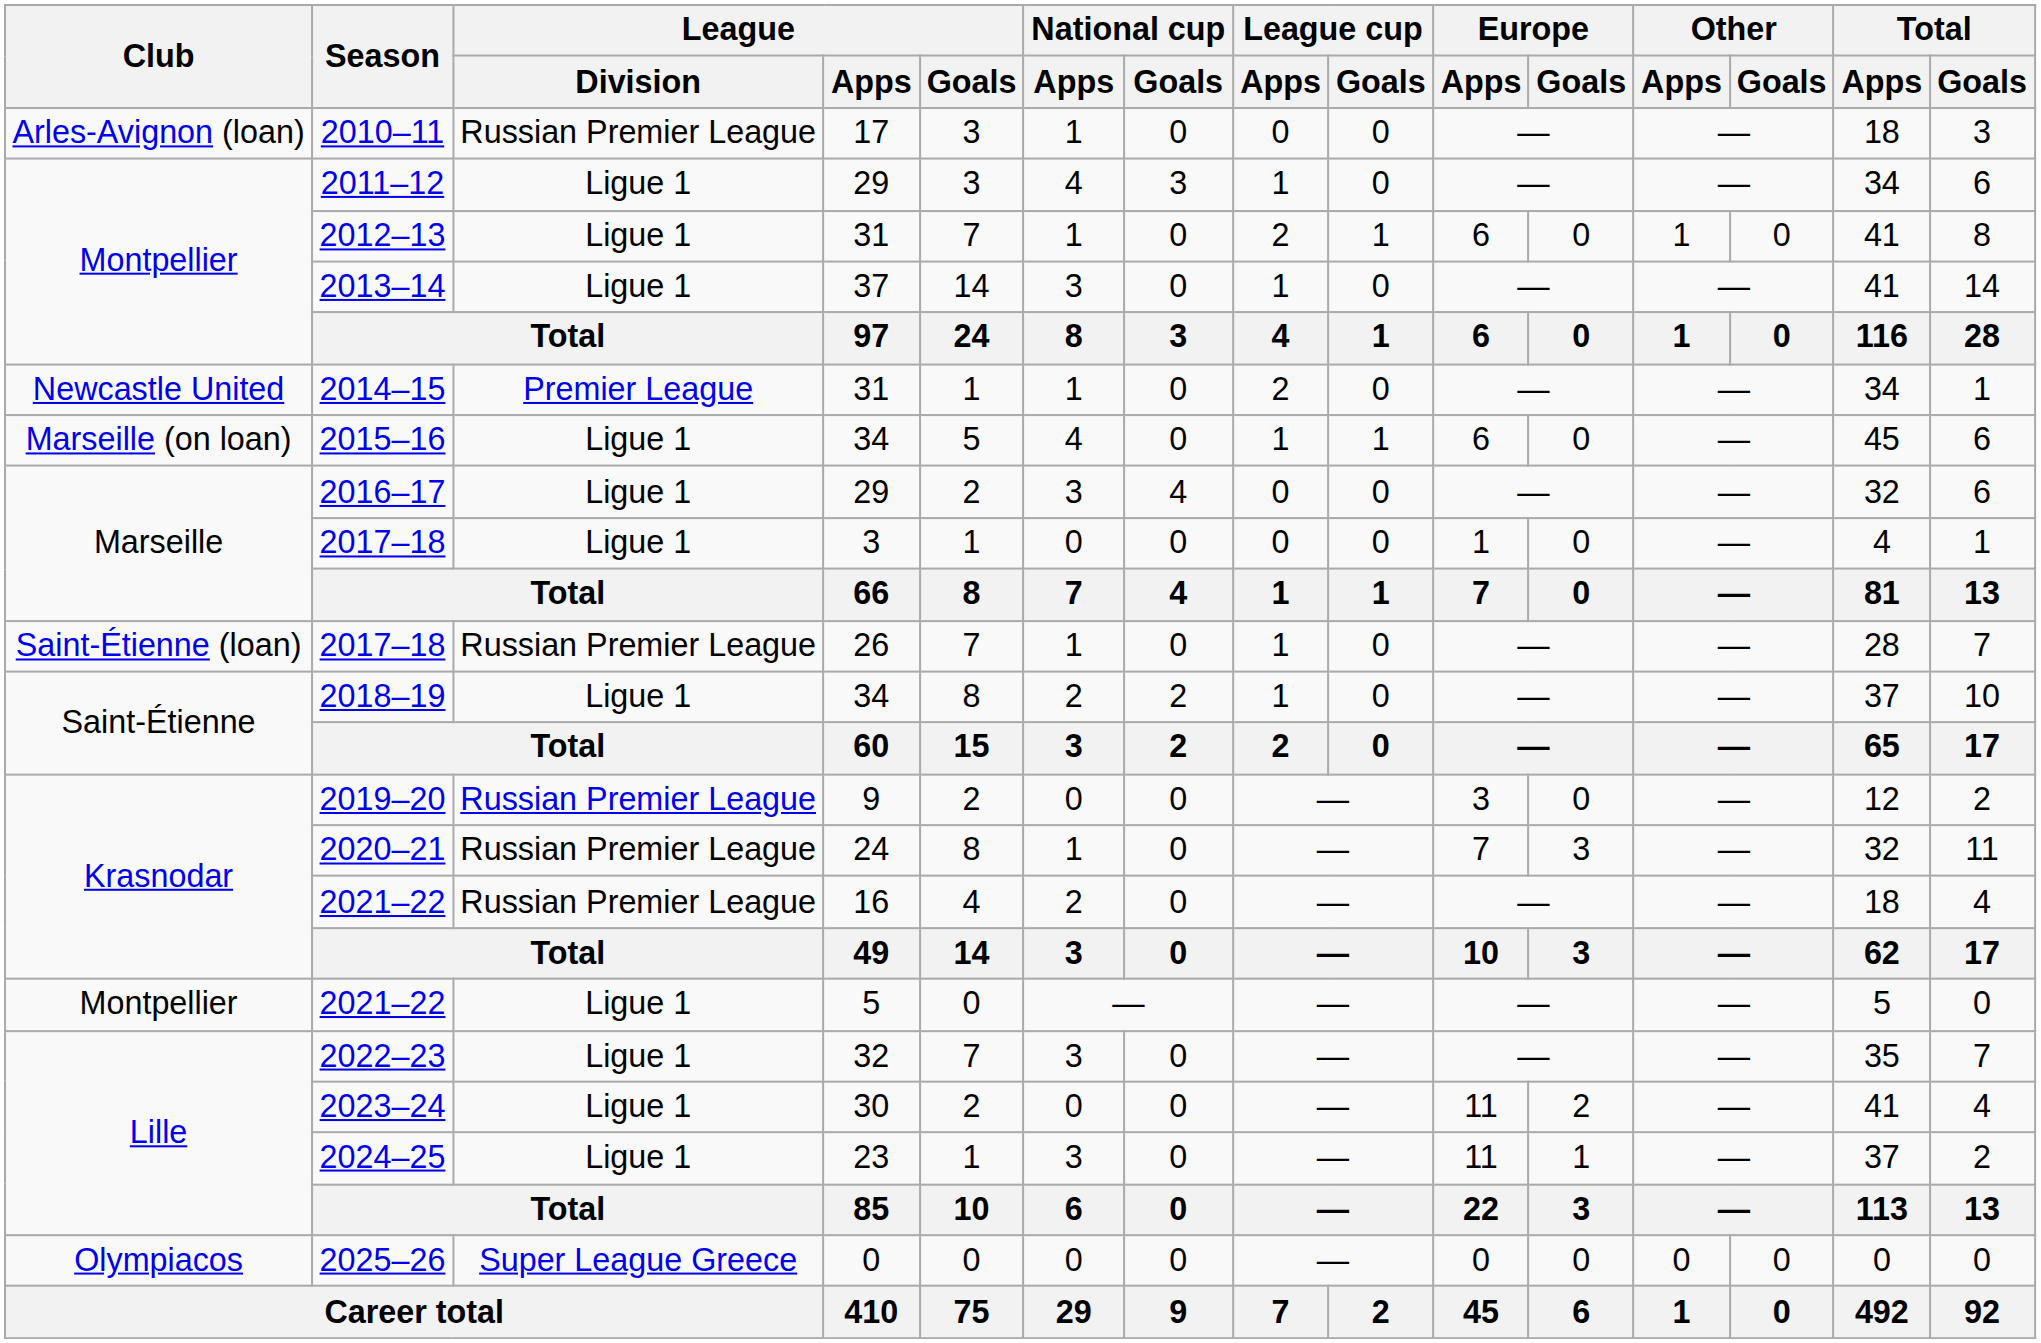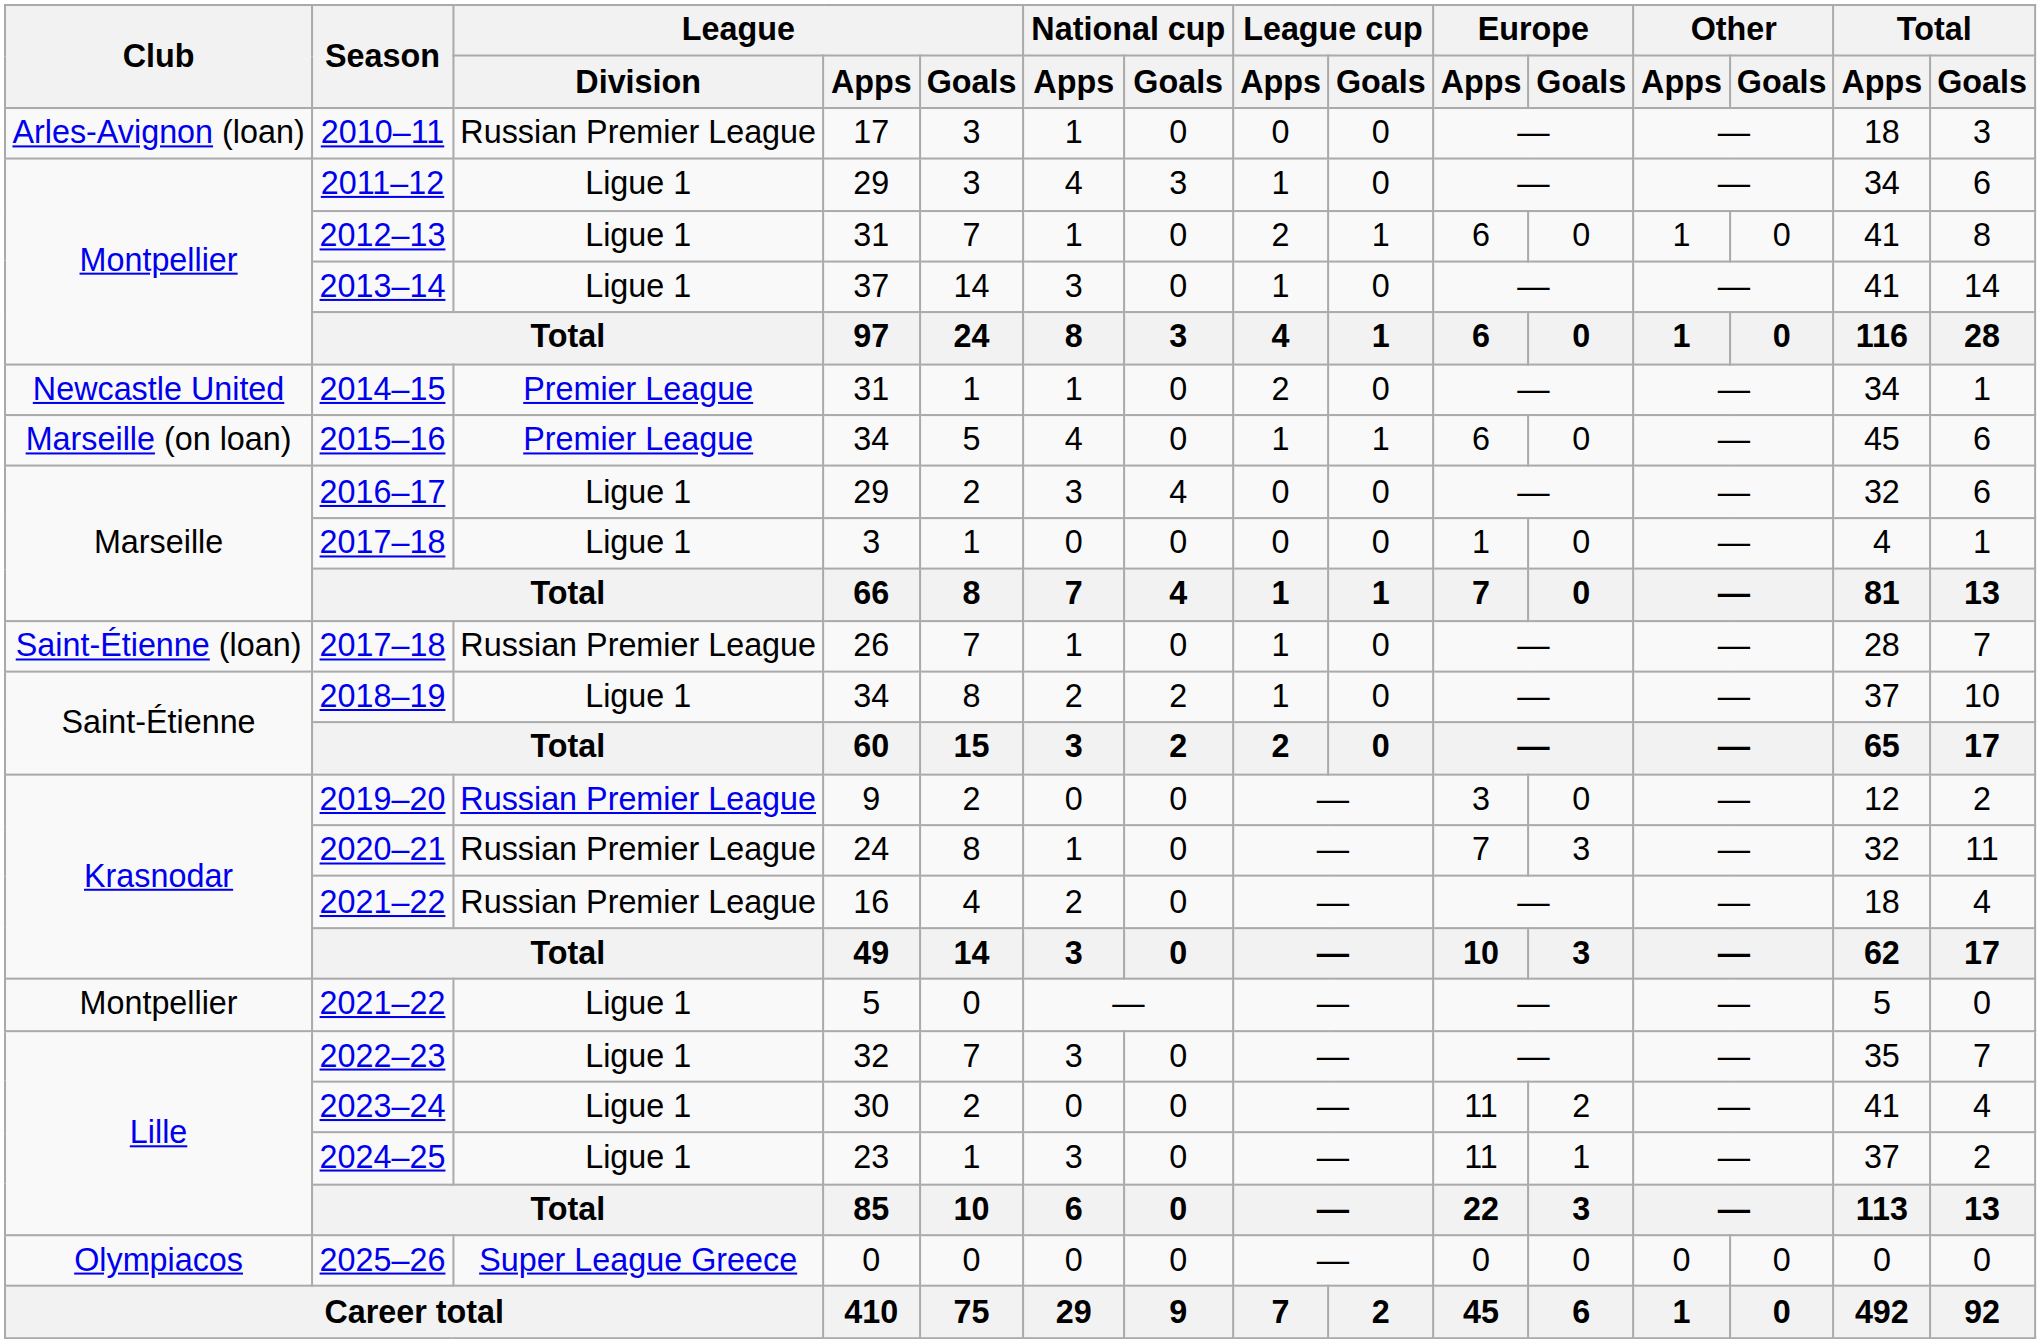2015–16 | League / Division: Ligue 1 -> Premier League
